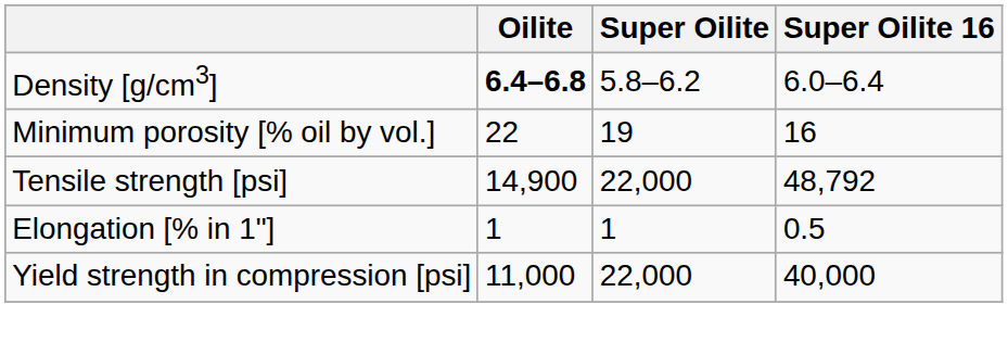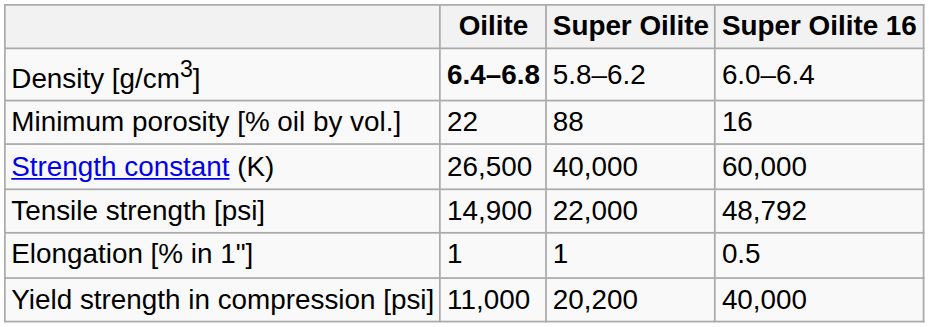Minimum porosity [% oil by vol.] | Super Oilite: 19 -> 88
+ row: Strength constant (K) | 26,500 | 40,000 | 60,000
Yield strength in compression [psi] | Super Oilite: 22,000 -> 20,200
